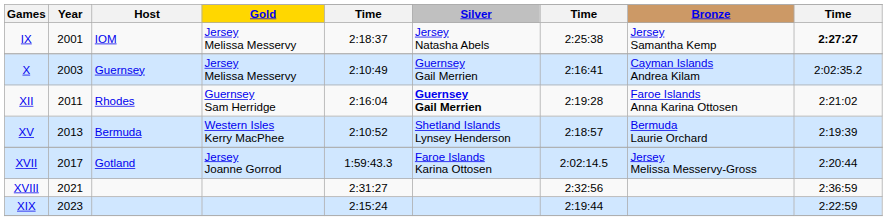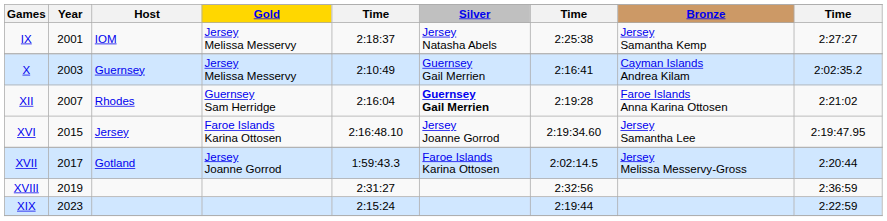IX | column 9: bold -> normal
XII | Year: 2011 -> 2007
- row: XV | 2013 | Bermuda | Western Isles Kerry MacPhee | 2:10:52 | Shetland Islands Lynsey Henderson | 2:18:57 | Bermuda Laurie Orchard | 2:19:39
+ row: XVI | 2015 | Jersey | Faroe Islands Karina Ottosen | 2:16:48.10 | Jersey Joanne Gorrod | 2:19:34.60 | Jersey Samantha Lee | 2:19:47.95
XVIII | Year: 2021 -> 2019
